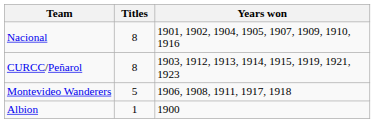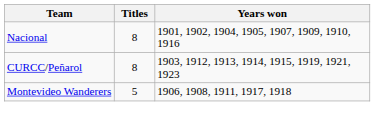- row: Albion | 1 | 1900
